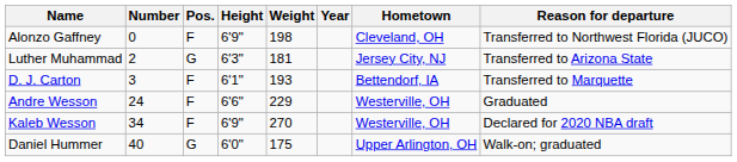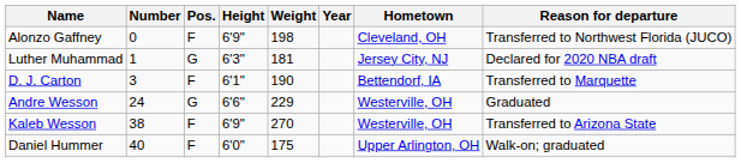Luther Muhammad | Number: 2 -> 1
Luther Muhammad | Reason for departure: Transferred to Arizona State -> Declared for 2020 NBA draft
D. J. Carton | Weight: 193 -> 190
Andre Wesson | Pos.: F -> G
Kaleb Wesson | Number: 34 -> 38
Kaleb Wesson | Reason for departure: Declared for 2020 NBA draft -> Transferred to Arizona State
Daniel Hummer | Pos.: G -> F
